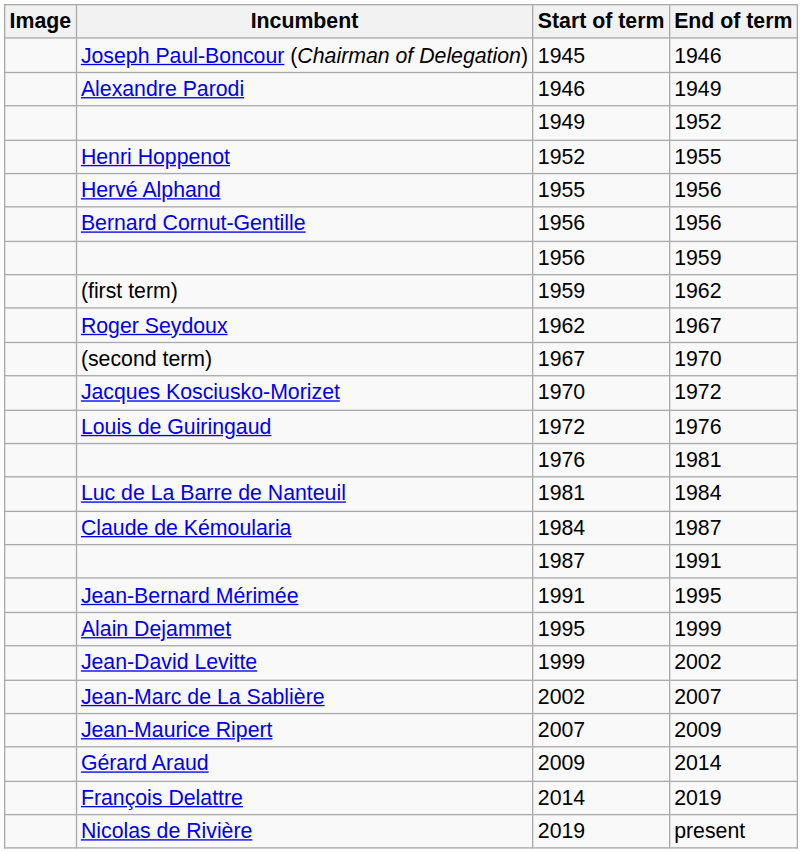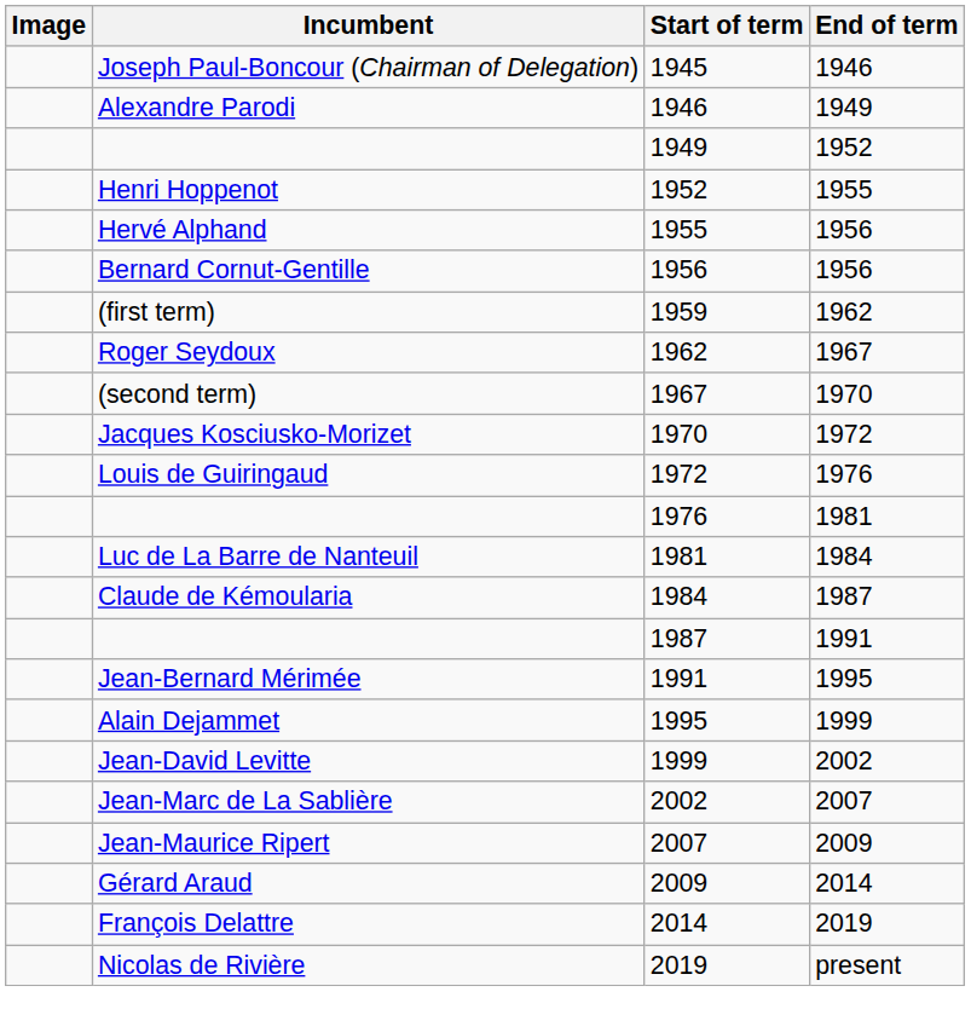- row: 1956 | 1959
